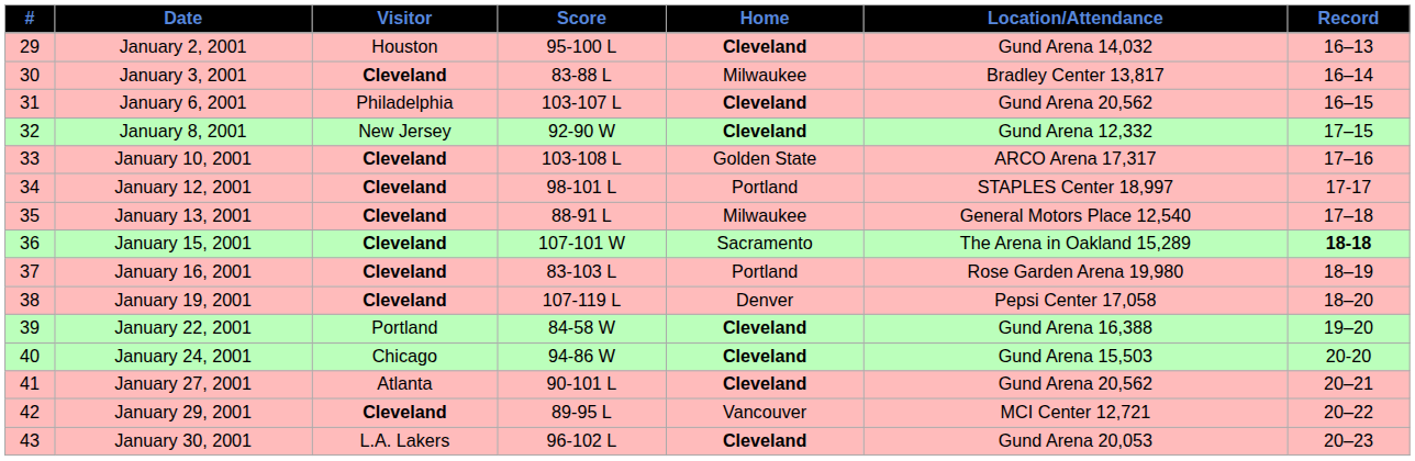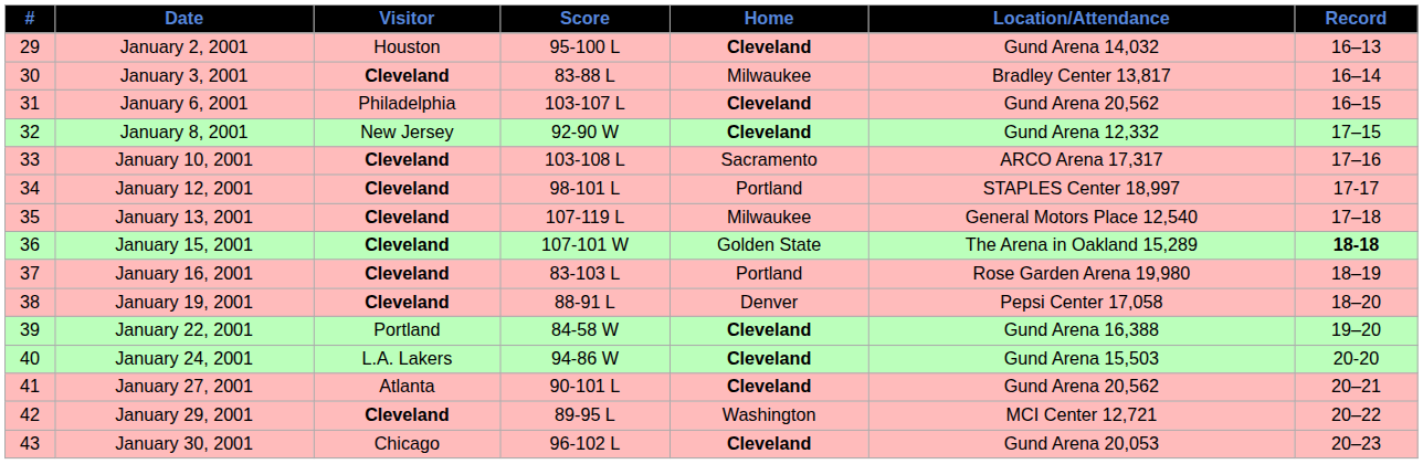January 10, 2001 | Home: Golden State -> Sacramento
January 13, 2001 | Score: 88-91 L -> 107-119 L
January 15, 2001 | Home: Sacramento -> Golden State
January 19, 2001 | Score: 107-119 L -> 88-91 L
January 24, 2001 | Visitor: Chicago -> L.A. Lakers
January 29, 2001 | Home: Vancouver -> Washington
January 30, 2001 | Visitor: L.A. Lakers -> Chicago
